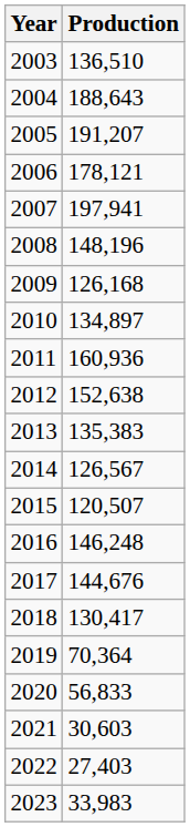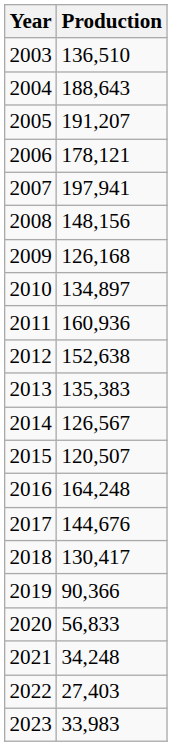2008 | Production: 148,196 -> 148,156
2016 | Production: 146,248 -> 164,248
2019 | Production: 70,364 -> 90,366
2021 | Production: 30,603 -> 34,248
